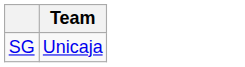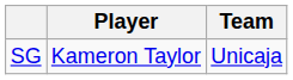+ column: Player | Kameron Taylor
